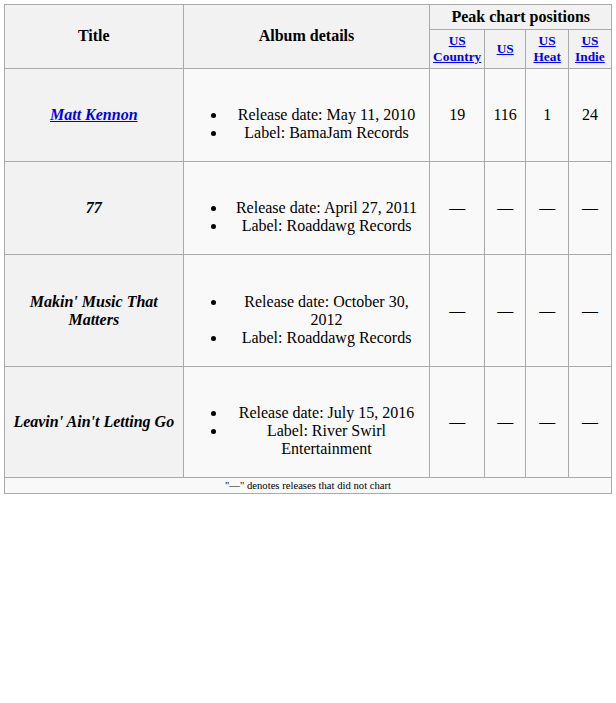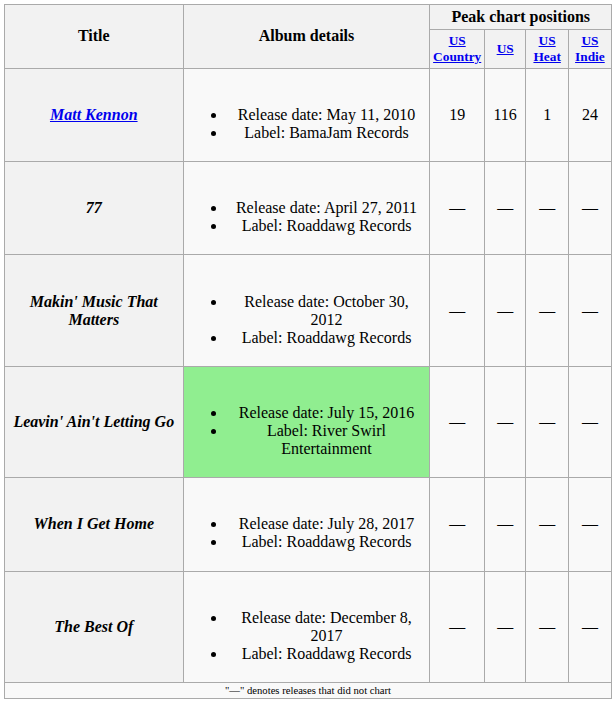Leavin' Ain't Letting Go | Album details: no background -> lightgreen background
+ row: When I Get Home | Release date: July 28, 2017 Label: Roaddawg Records | — | — | — | —
+ row: The Best Of | Release date: December 8, 2017 Label: Roaddawg Records | — | — | — | —
